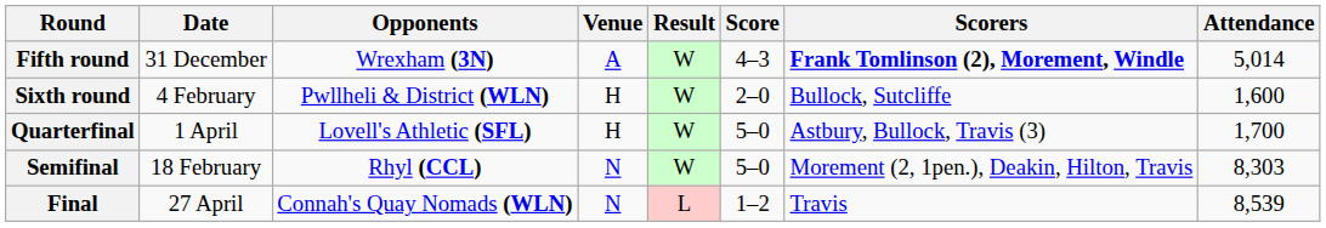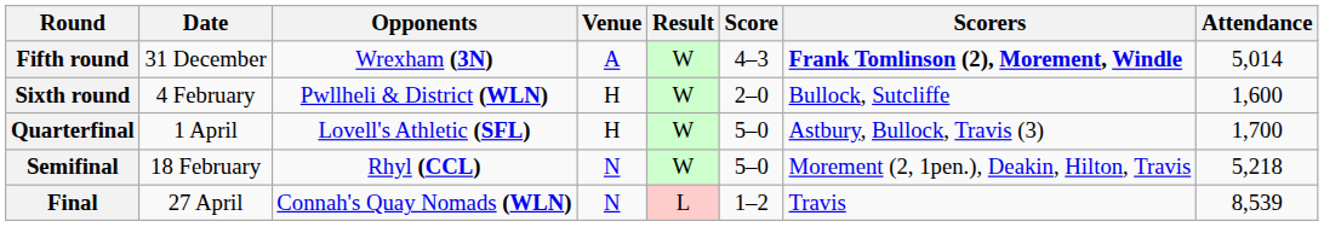Semifinal | Attendance: 8,303 -> 5,218
